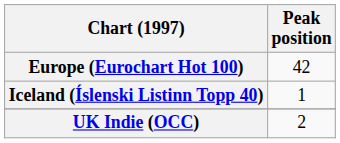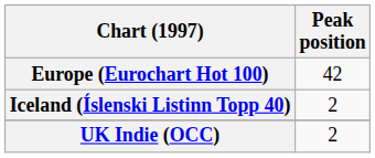Iceland (Íslenski Listinn Topp 40) | Peak position: 1 -> 2
